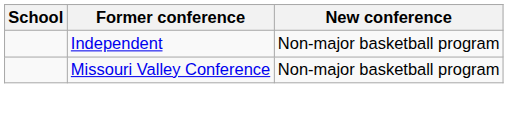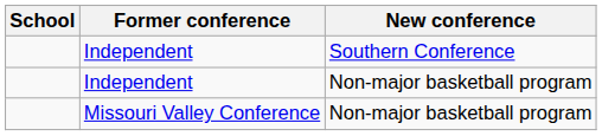+ row: Independent | Southern Conference
